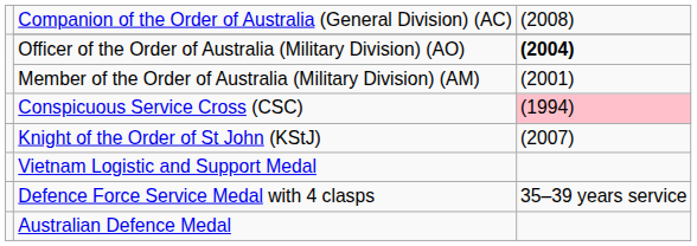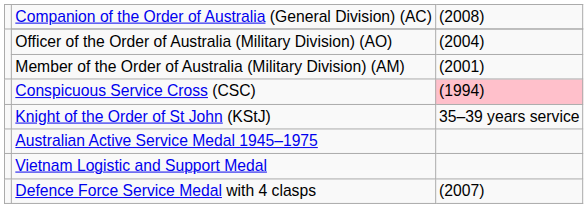Officer of the Order of Australia (Military Division) (AO) | column 3: bold -> normal
Knight of the Order of St John (KStJ) | column 3: (2007) -> 35–39 years service
+ row: Australian Active Service Medal 1945–1975
Defence Force Service Medal with 4 clasps | column 3: 35–39 years service -> (2007)
- row: Australian Defence Medal
